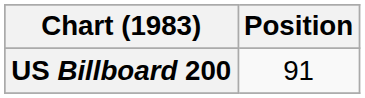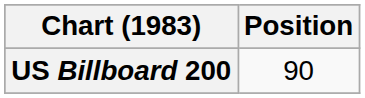US Billboard 200 | Position: 91 -> 90
